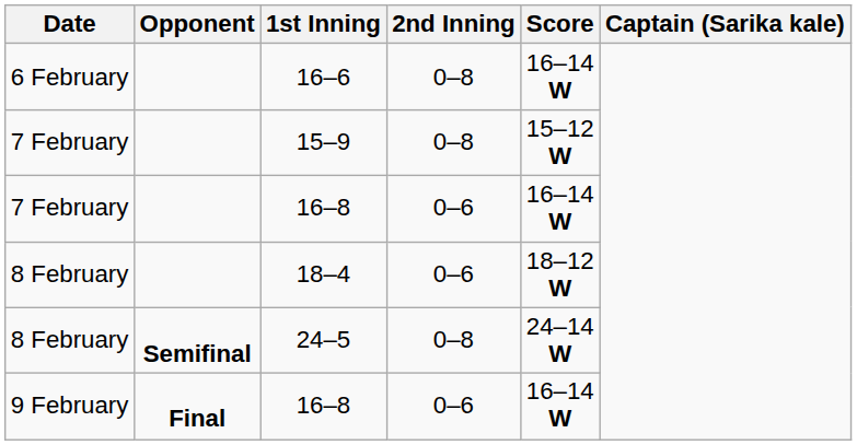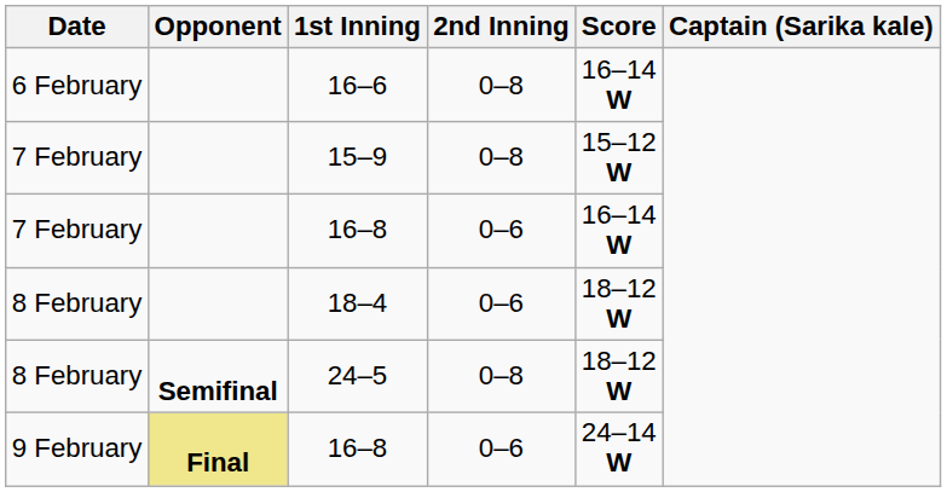24–5 | Score: 24–14 W -> 18–12 W
9 February / 16–8 | Opponent: no background -> khaki background
9 February / 16–8 | Score: 16–14 W -> 24–14 W
